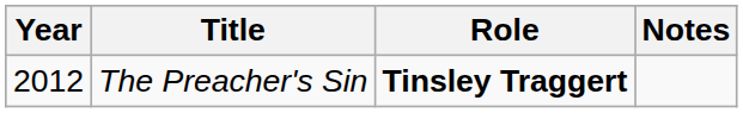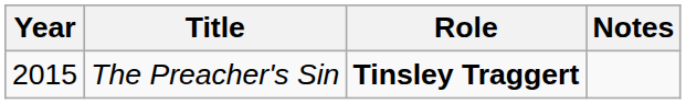The Preacher's Sin | Year: 2012 -> 2015
